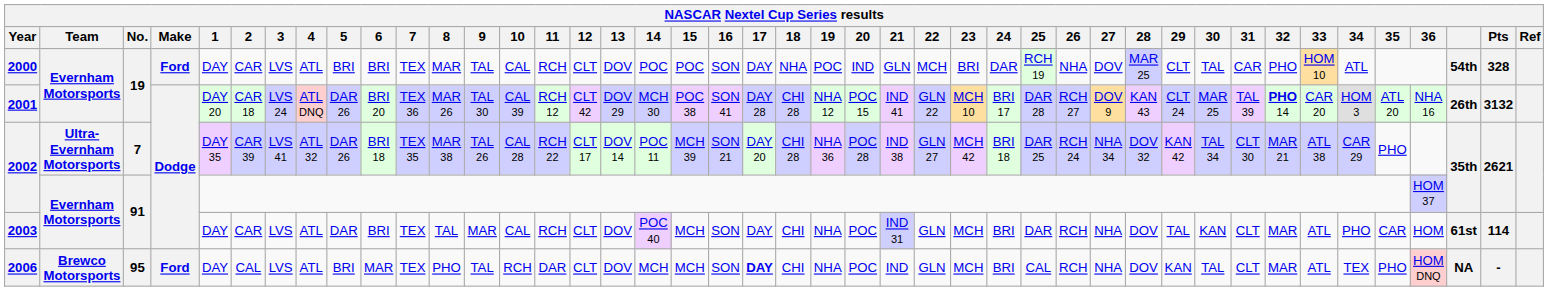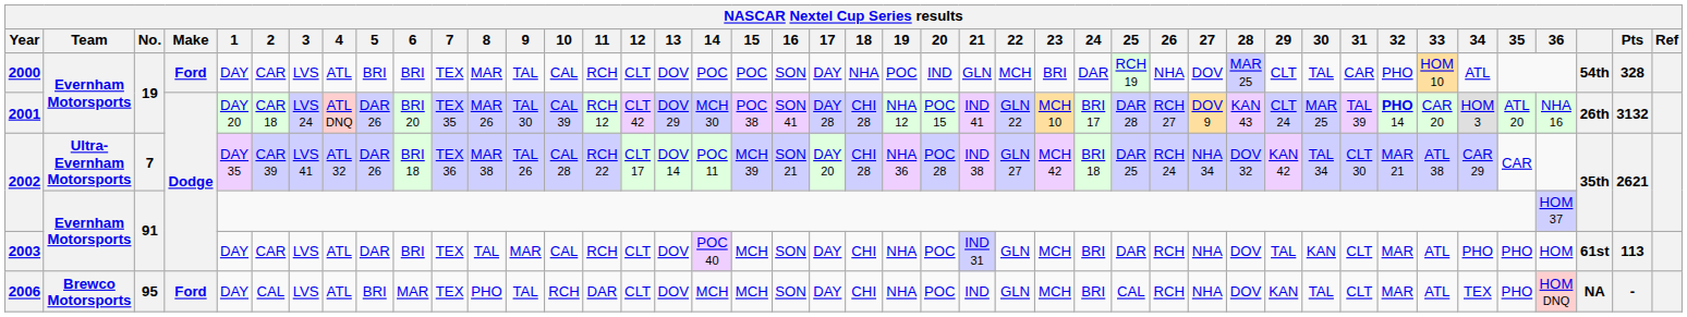2001 | 7: TEX 36 -> TEX 35
2002 / 7 | 7: TEX 35 -> TEX 36
2002 / 7 | 35: PHO -> CAR
2003 | 35: CAR -> PHO
2003 | Pts: 114 -> 113
2006 | 17: bold -> normal
